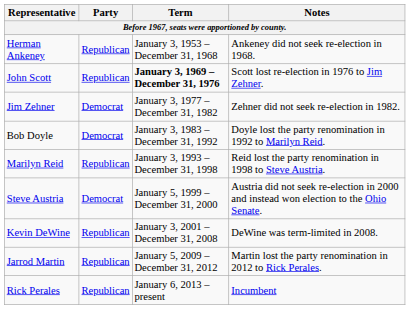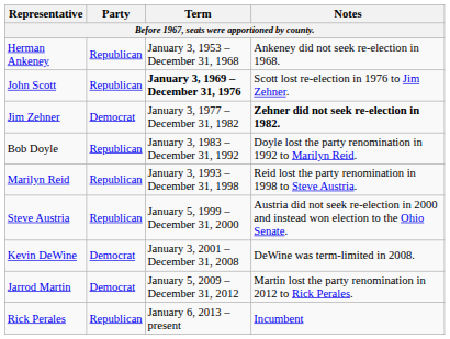Jim Zehner | Notes: normal -> bold
Bob Doyle | Party: Democrat -> Republican
Steve Austria | Party: Democrat -> Republican
Kevin DeWine | Party: Republican -> Democrat
Jarrod Martin | Party: Republican -> Democrat
